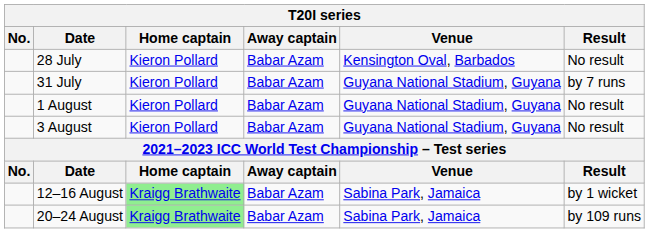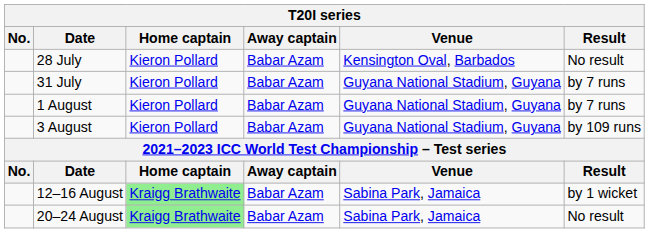1 August | Result: No result -> by 7 runs
3 August | Result: No result -> by 109 runs
20–24 August | Result: by 109 runs -> No result
